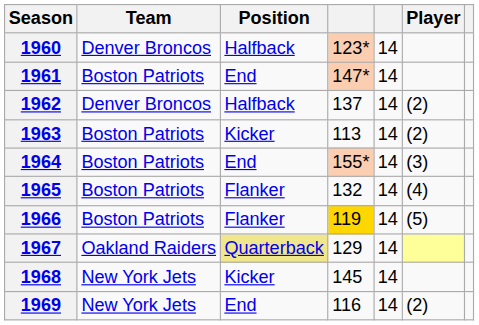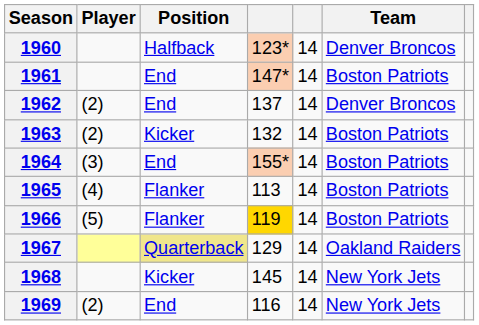columns swapped: Player <-> Team
1962 | Position: Halfback -> End
1963 | column 4: 113 -> 132
1965 | column 4: 132 -> 113
